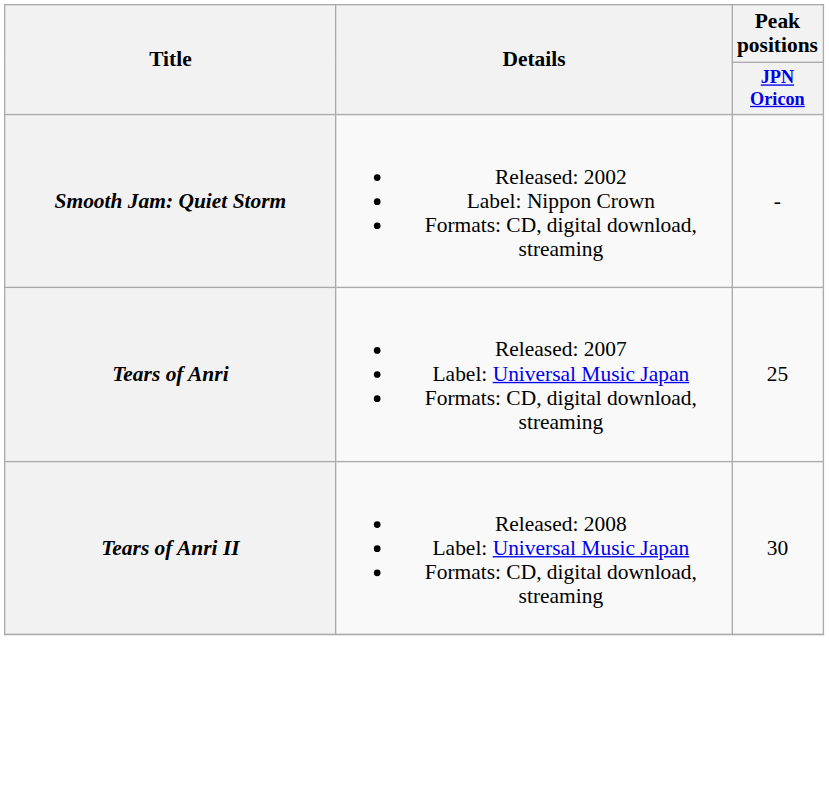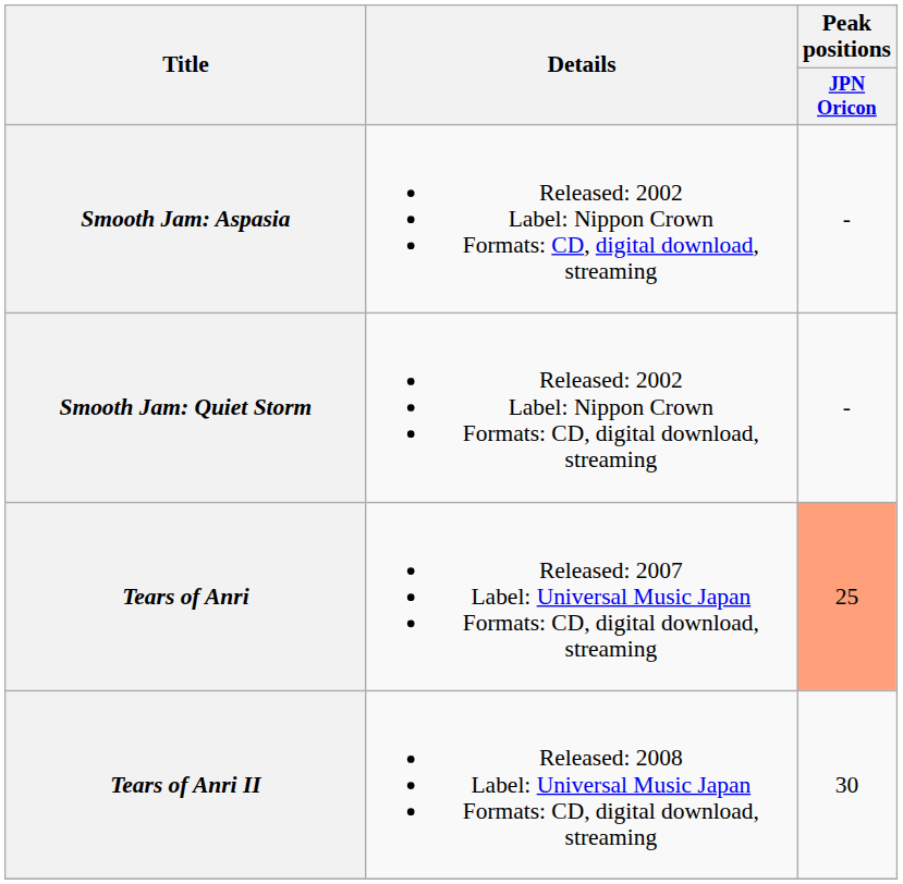+ row: Smooth Jam: Aspasia | Released: 2002 Label: Nippon Crown Formats: CD, digital download, streaming | -
Tears of Anri | Peak positions / JPN Oricon: no background -> lightsalmon background
